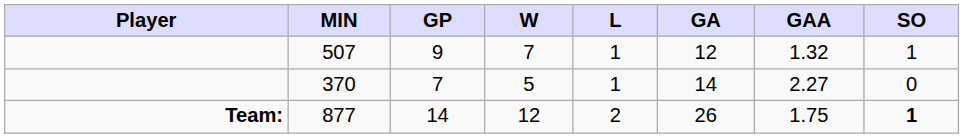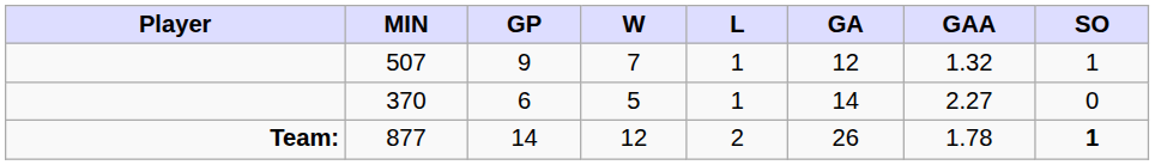370 | GP: 7 -> 6
877 | GAA: 1.75 -> 1.78
